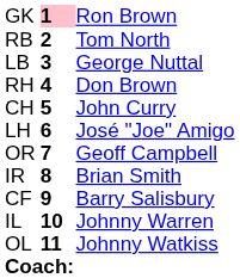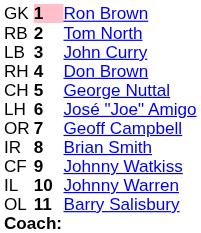LB | column 3: George Nuttal -> John Curry
CH | column 3: John Curry -> George Nuttal
CF | column 3: Barry Salisbury -> Johnny Watkiss
OL | column 3: Johnny Watkiss -> Barry Salisbury
